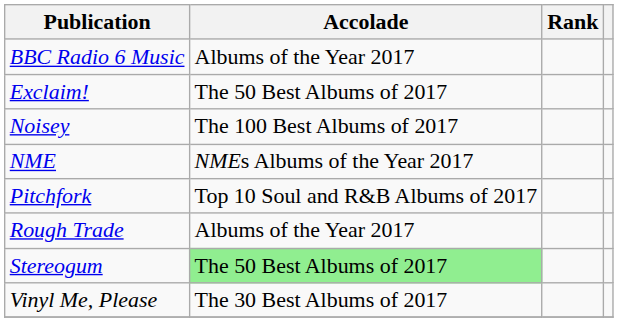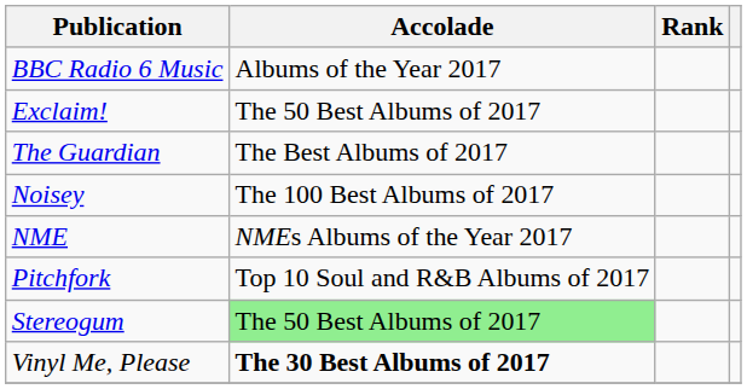+ row: The Guardian | The Best Albums of 2017
- row: Rough Trade | Albums of the Year 2017
Vinyl Me, Please | Accolade: normal -> bold
